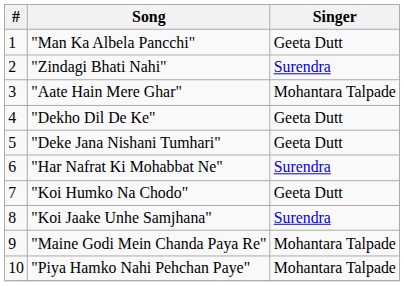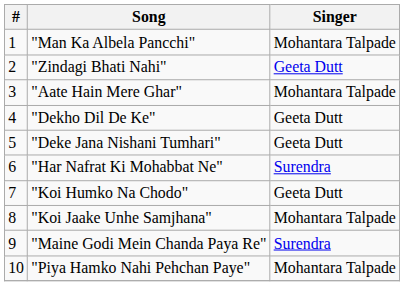"Man Ka Albela Pancchi" | Singer: Geeta Dutt -> Mohantara Talpade
"Zindagi Bhati Nahi" | Singer: Surendra -> Geeta Dutt
"Koi Jaake Unhe Samjhana" | Singer: Surendra -> Mohantara Talpade
"Maine Godi Mein Chanda Paya Re" | Singer: Mohantara Talpade -> Surendra
